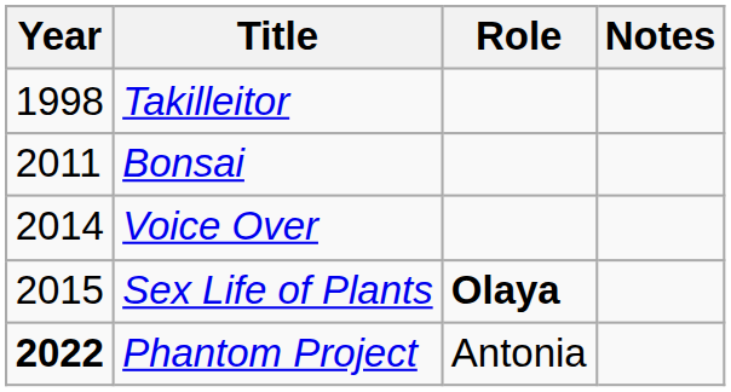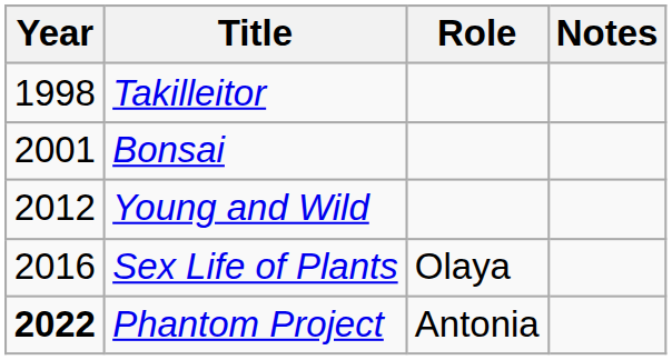Bonsai | Year: 2011 -> 2001
+ row: 2012 | Young and Wild
- row: 2014 | Voice Over
Sex Life of Plants | Year: 2015 -> 2016
Sex Life of Plants | Role: bold -> normal
